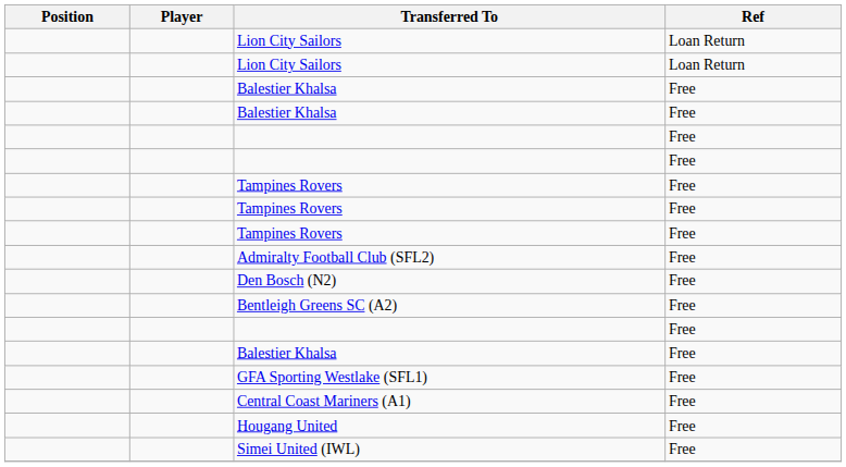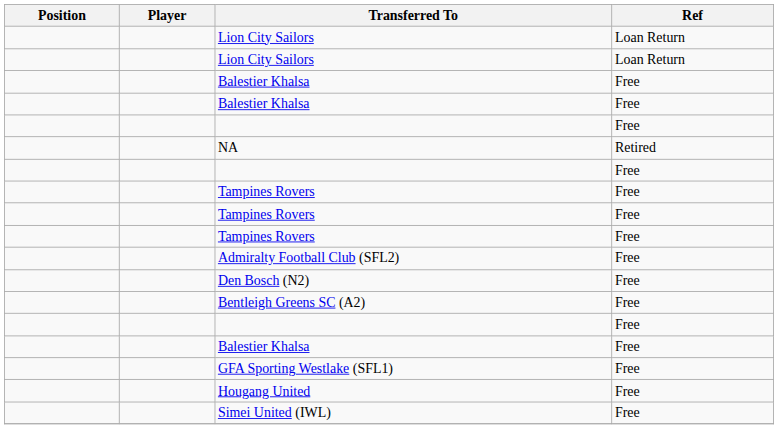+ row: NA | Retired
- row: Central Coast Mariners (A1) | Free
